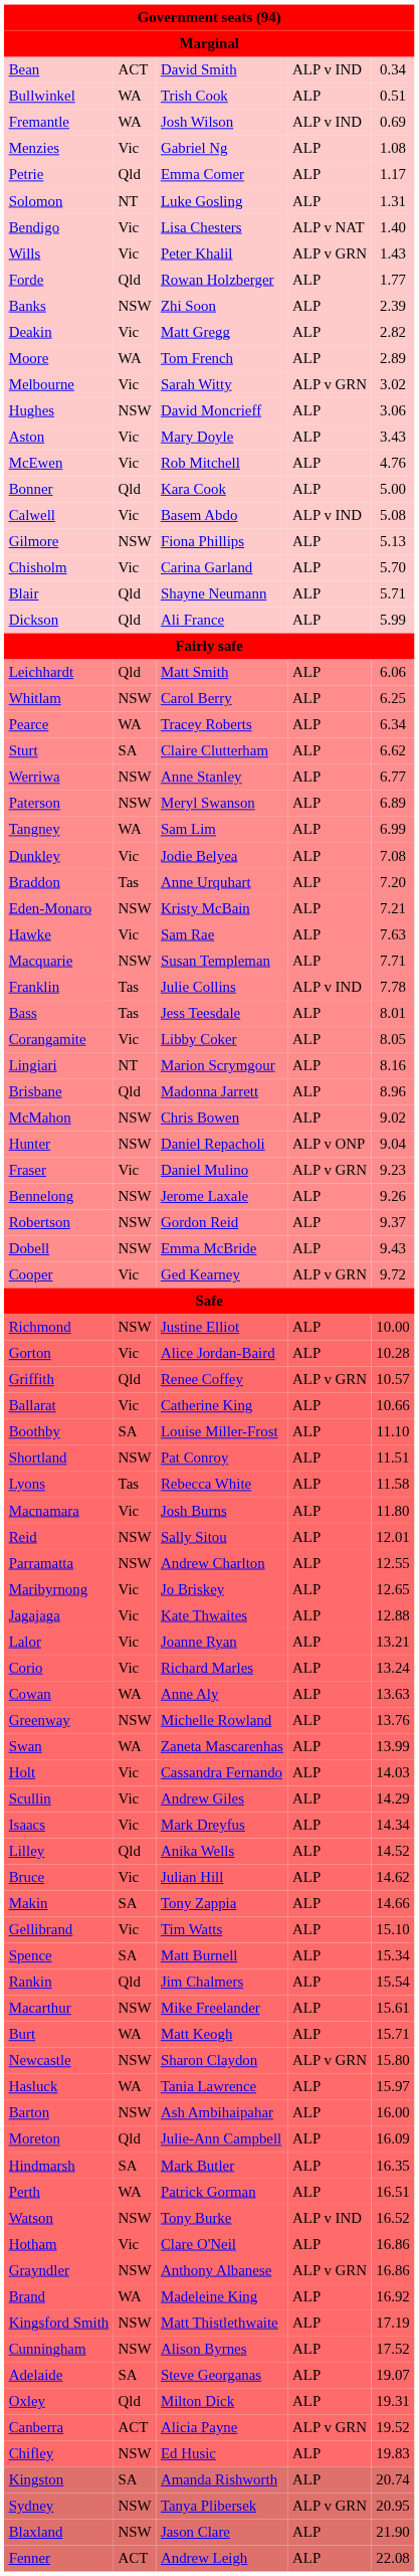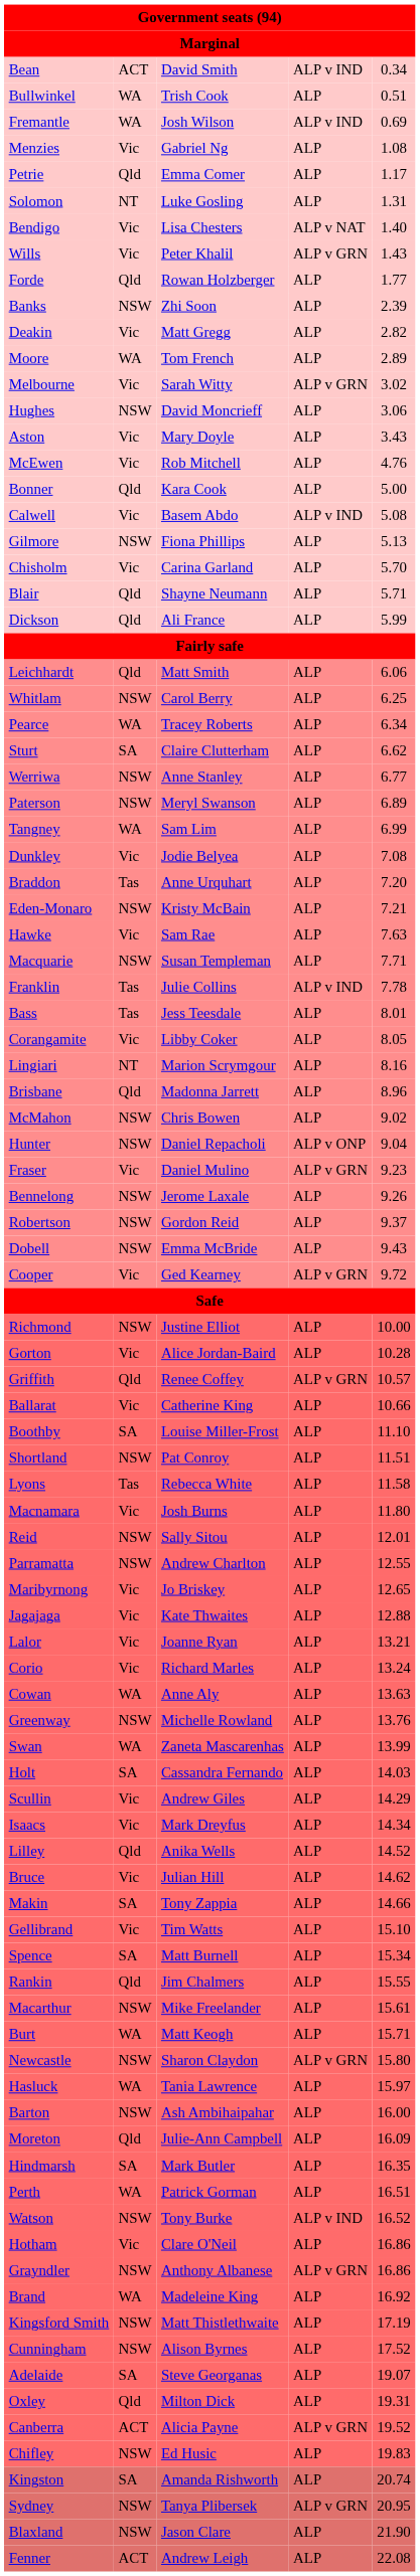Holt | column 2: Vic -> SA
Rankin | column 5: 15.54 -> 15.55
